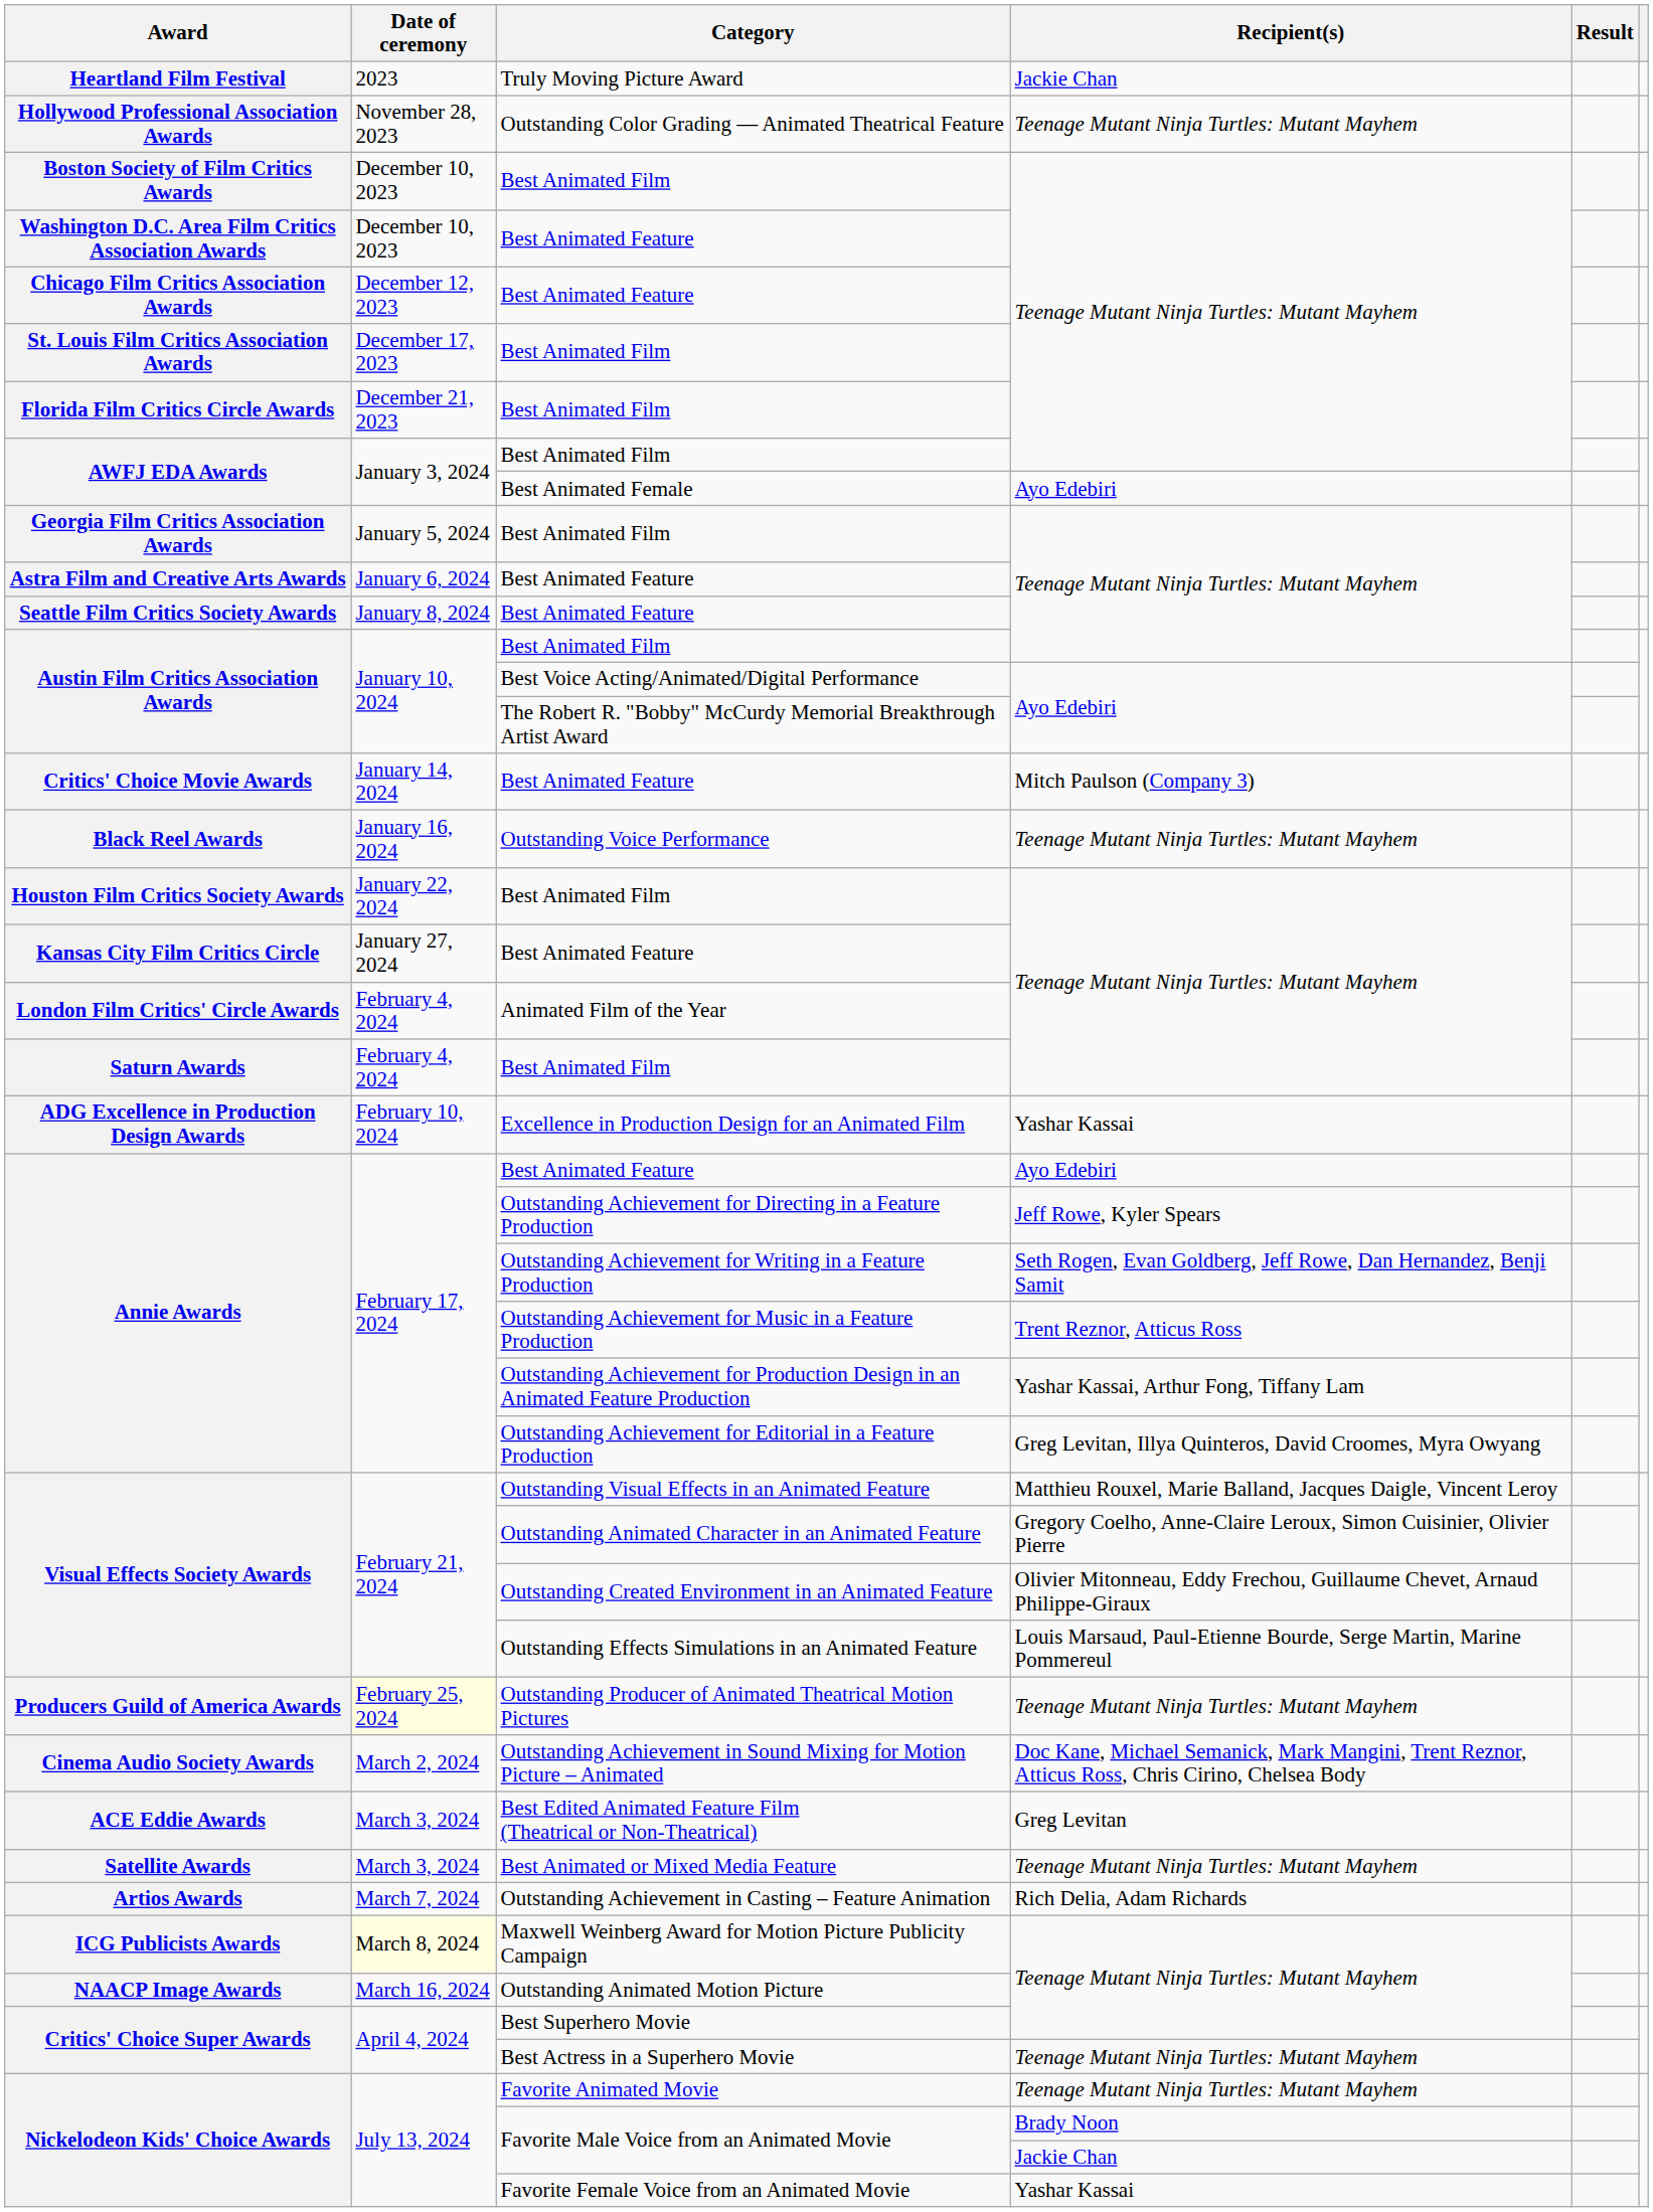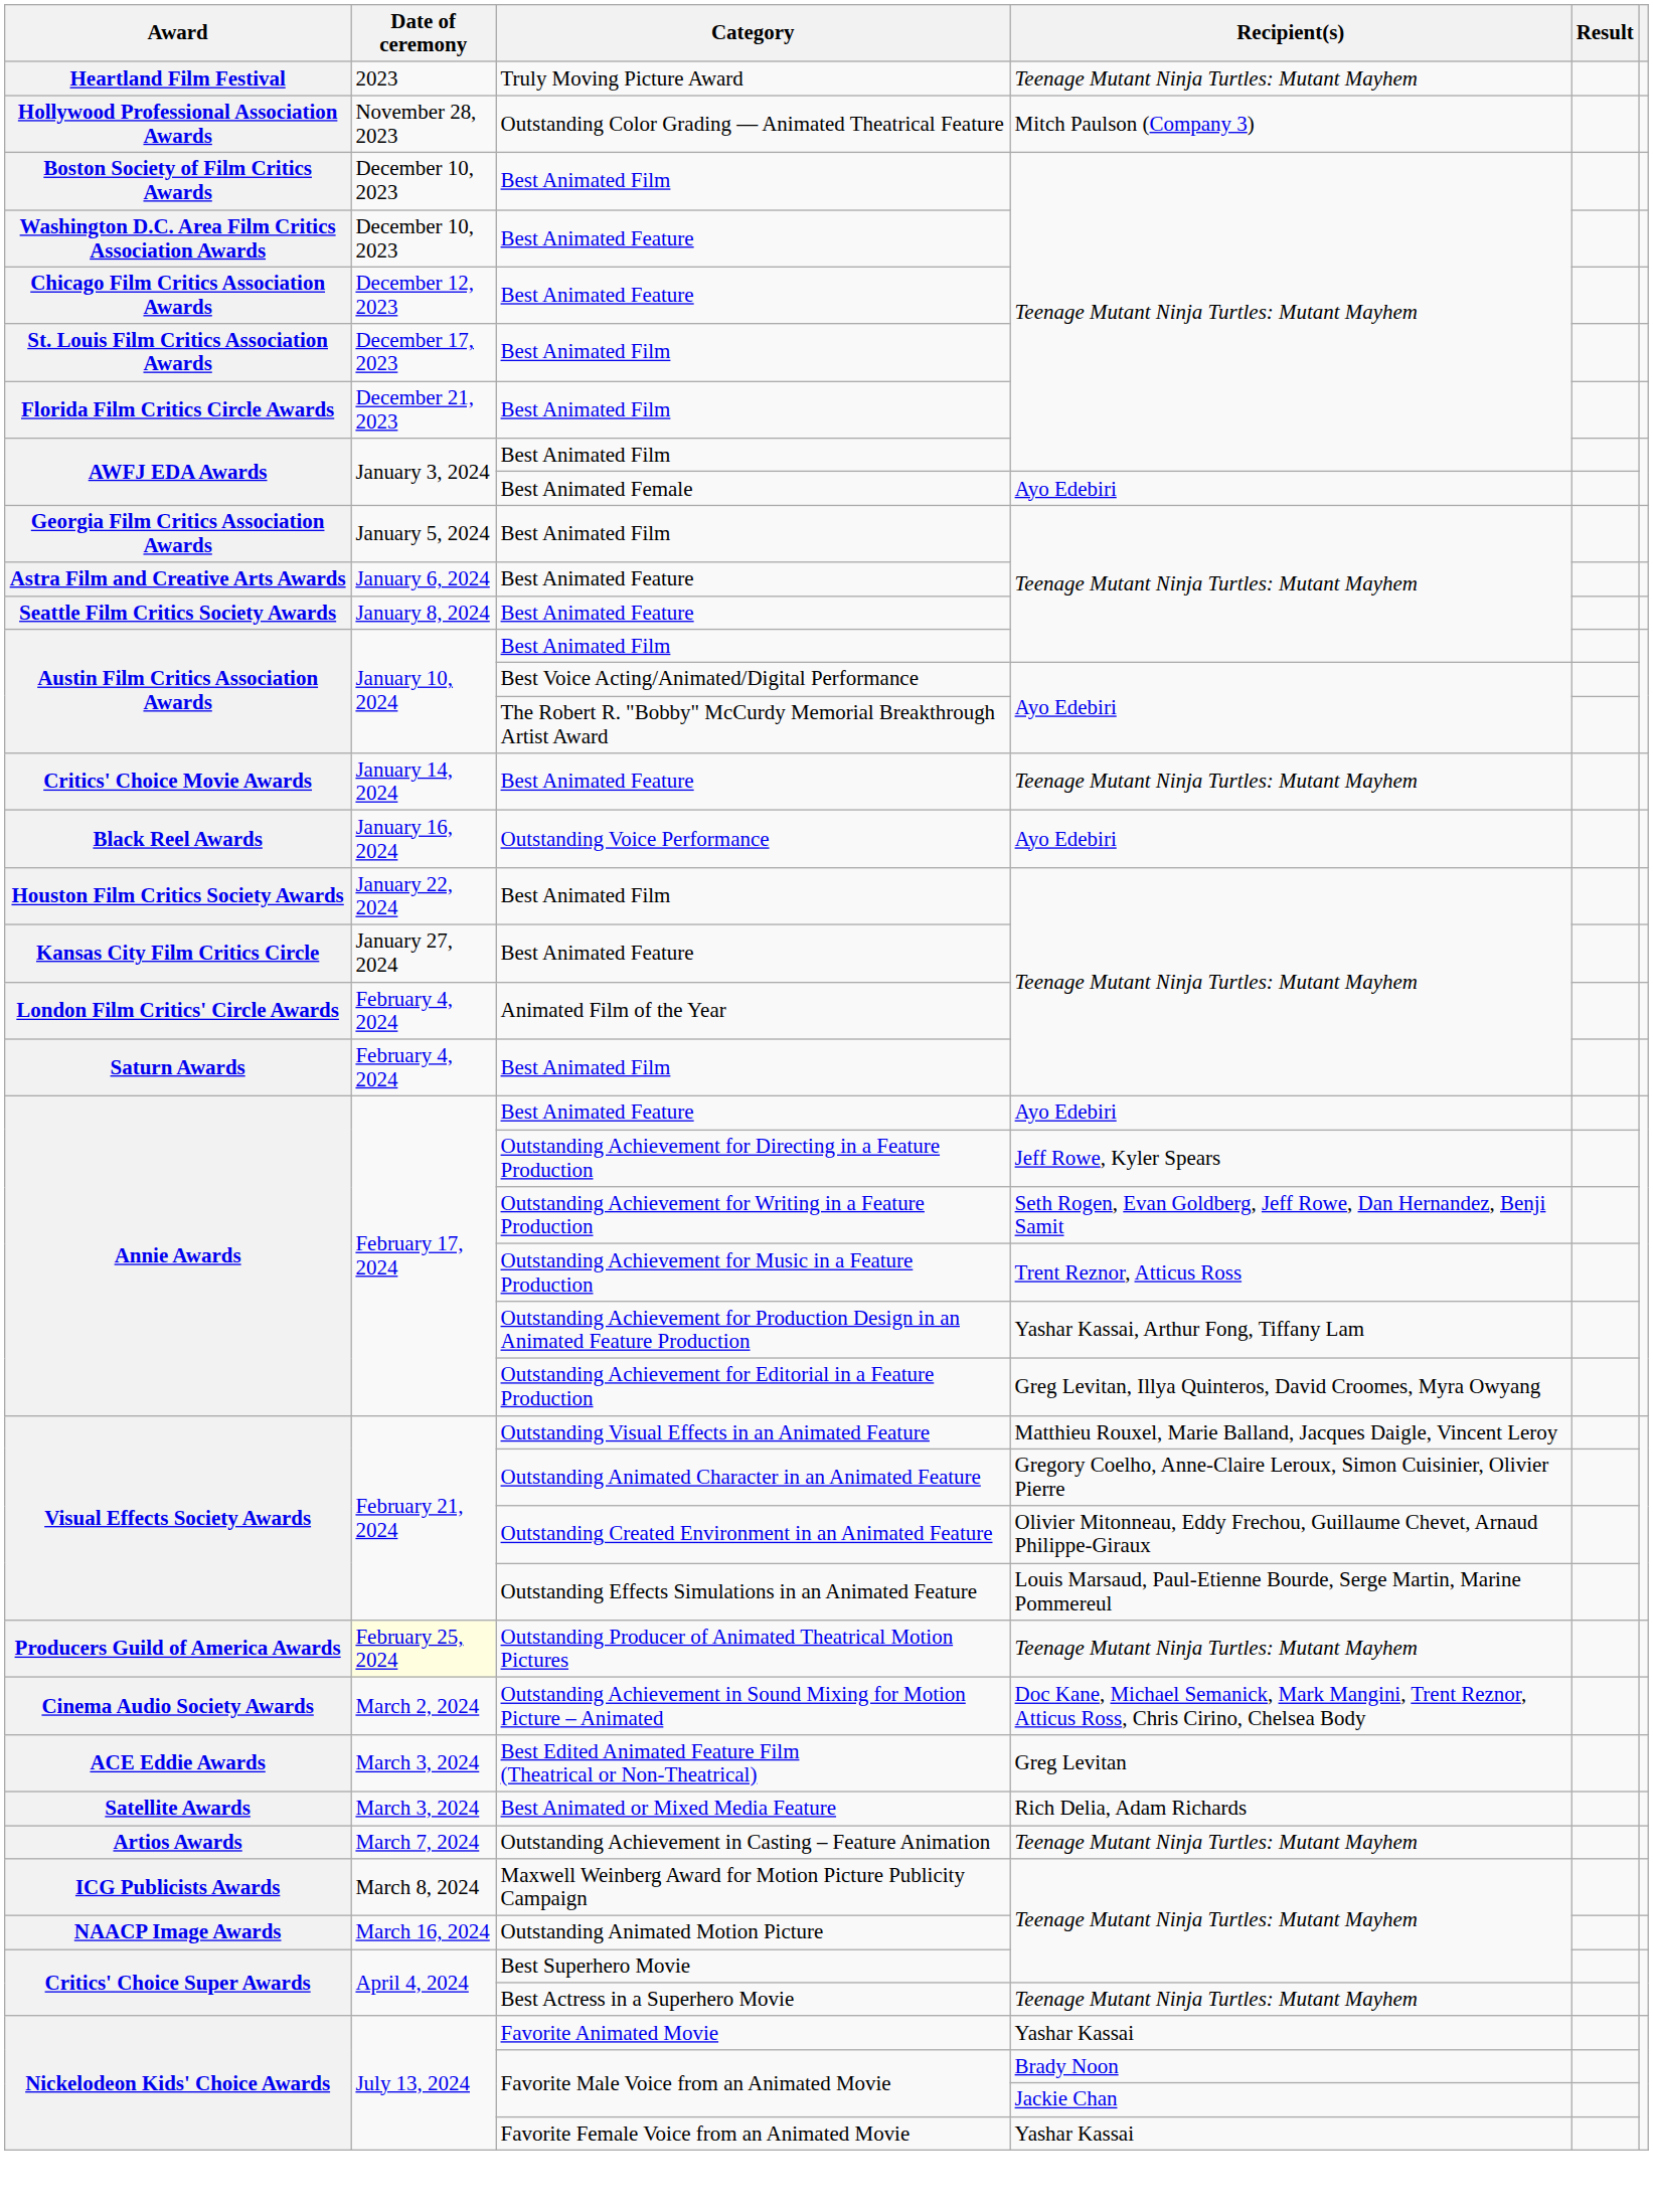Truly Moving Picture Award | Recipient(s): Jackie Chan -> Teenage Mutant Ninja Turtles: Mutant Mayhem
Outstanding Color Grading — Animated Theatrical Feature | Recipient(s): Teenage Mutant Ninja Turtles: Mutant Mayhem -> Mitch Paulson (Company 3)
Critics' Choice Movie Awards / Best Animated Feature | Recipient(s): Mitch Paulson (Company 3) -> Teenage Mutant Ninja Turtles: Mutant Mayhem
Outstanding Voice Performance | Recipient(s): Teenage Mutant Ninja Turtles: Mutant Mayhem -> Ayo Edebiri
- row: ADG Excellence in Production Design Awards | February 10, 2024 | Excellence in Production Design for an Animated Film | Yashar Kassai
Best Animated or Mixed Media Feature | Recipient(s): Teenage Mutant Ninja Turtles: Mutant Mayhem -> Rich Delia, Adam Richards
Outstanding Achievement in Casting – Feature Animation | Recipient(s): Rich Delia, Adam Richards -> Teenage Mutant Ninja Turtles: Mutant Mayhem
Maxwell Weinberg Award for Motion Picture Publicity Campaign | Date of ceremony: lightyellow background -> no background
Favorite Animated Movie | Recipient(s): Teenage Mutant Ninja Turtles: Mutant Mayhem -> Yashar Kassai
